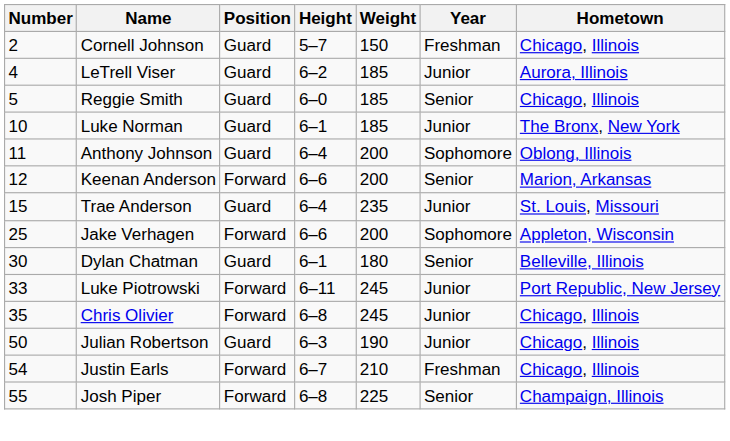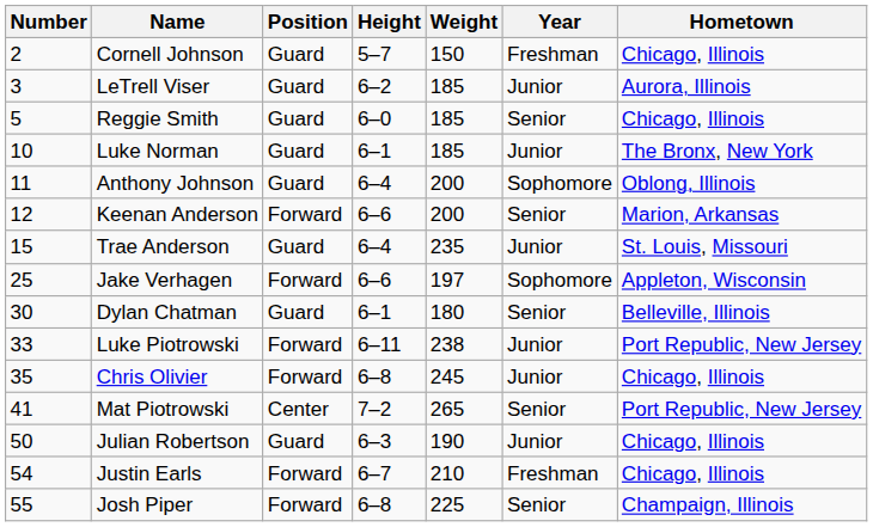LeTrell Viser | Number: 4 -> 3
Jake Verhagen | Weight: 200 -> 197
Luke Piotrowski | Weight: 245 -> 238
+ row: 41 | Mat Piotrowski | Center | 7–2 | 265 | Senior | Port Republic, New Jersey
